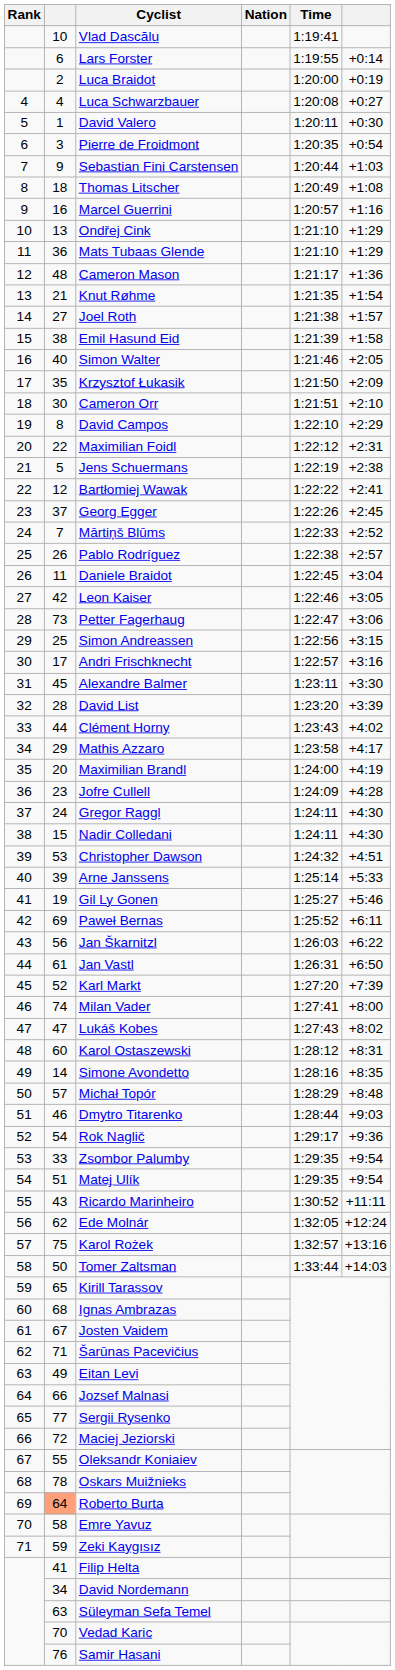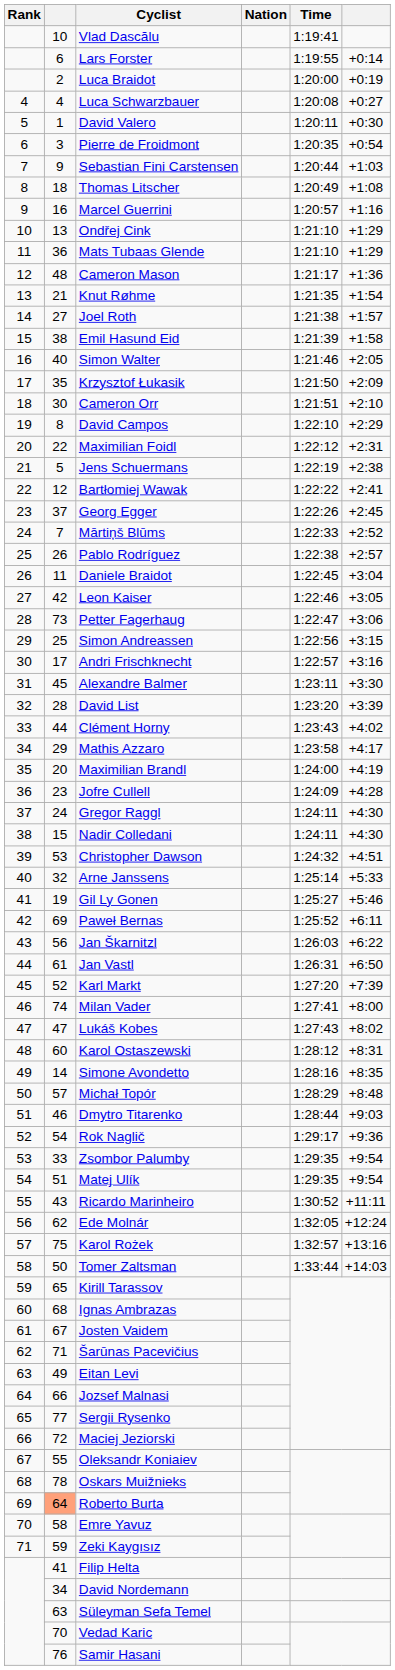Arne Janssens | column 2: 39 -> 32
